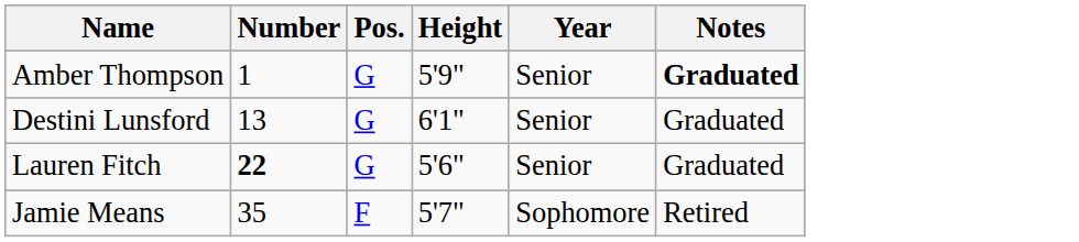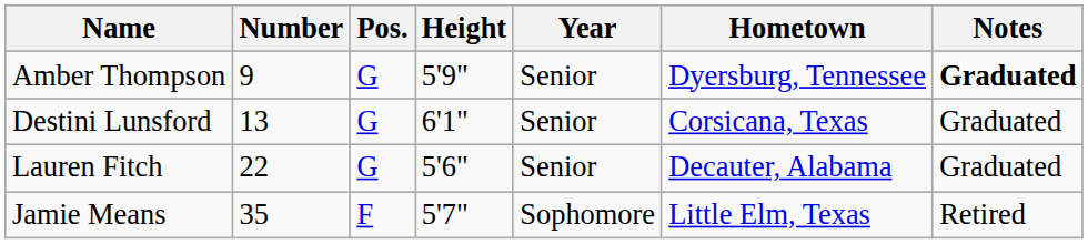+ column: Hometown | Dyersburg, Tennessee | Corsicana, Texas | Decauter, Alabama | Little Elm, Texas
Amber Thompson | Number: 1 -> 9
Lauren Fitch | Number: bold -> normal
